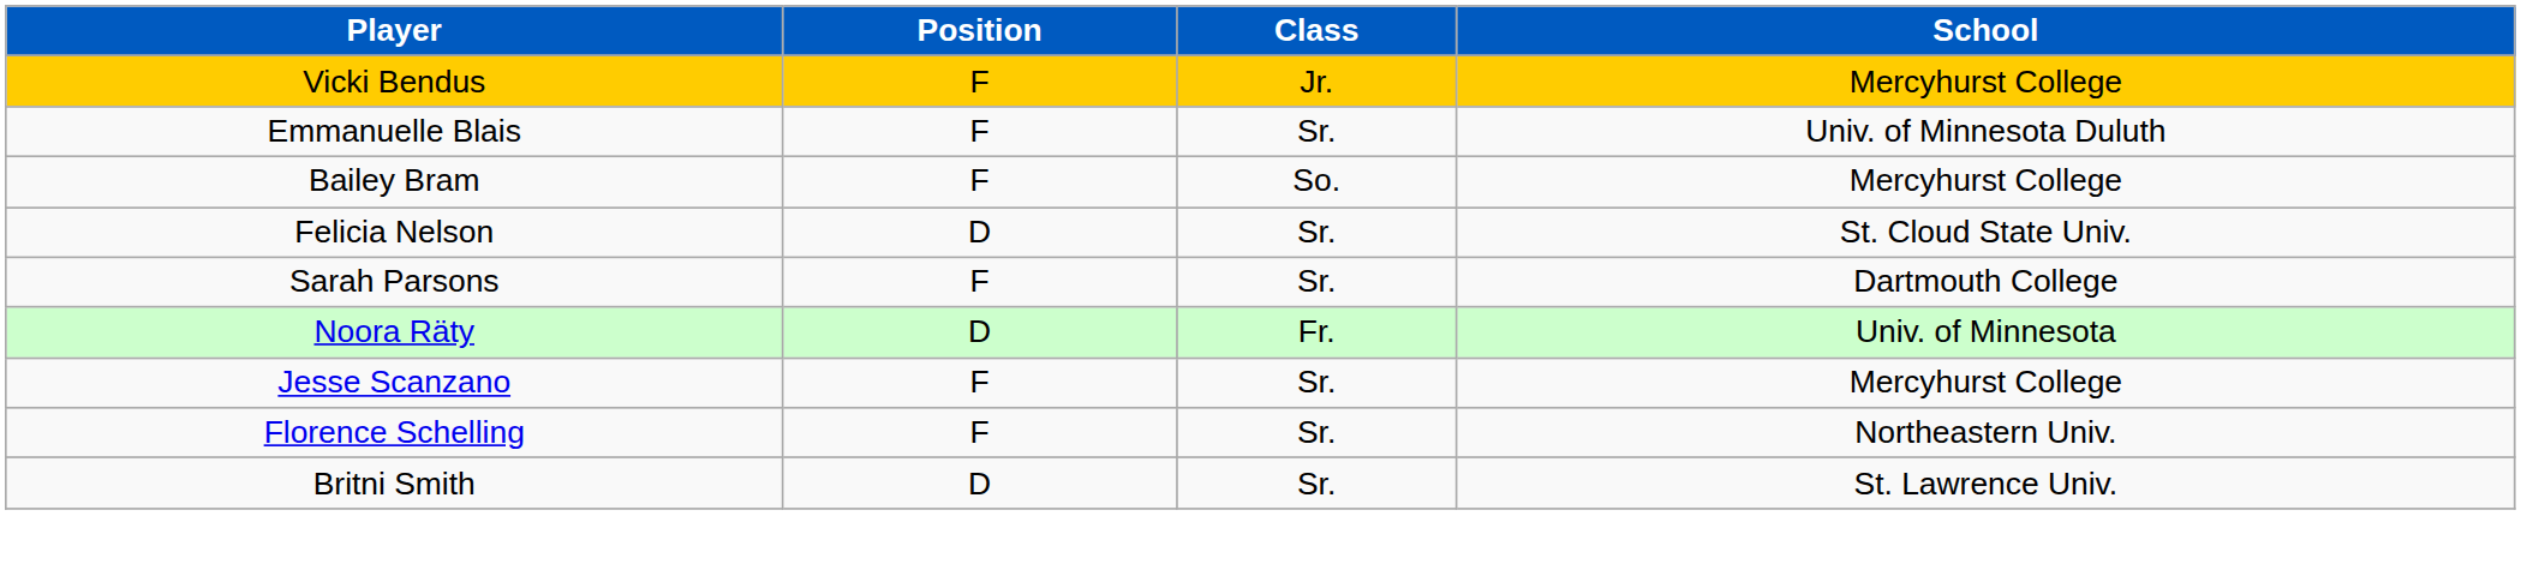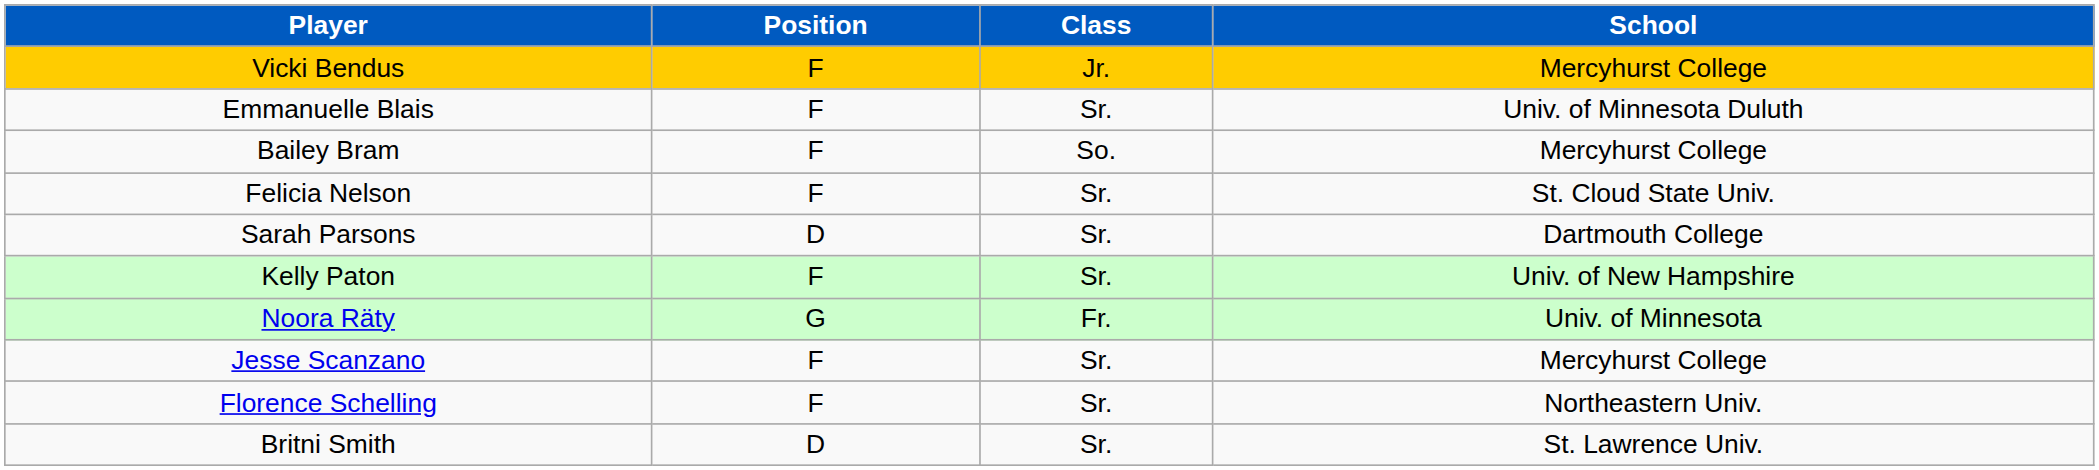Felicia Nelson | Position: D -> F
Sarah Parsons | Position: F -> D
+ row: Kelly Paton | F | Sr. | Univ. of New Hampshire
Noora Räty | Position: D -> G
